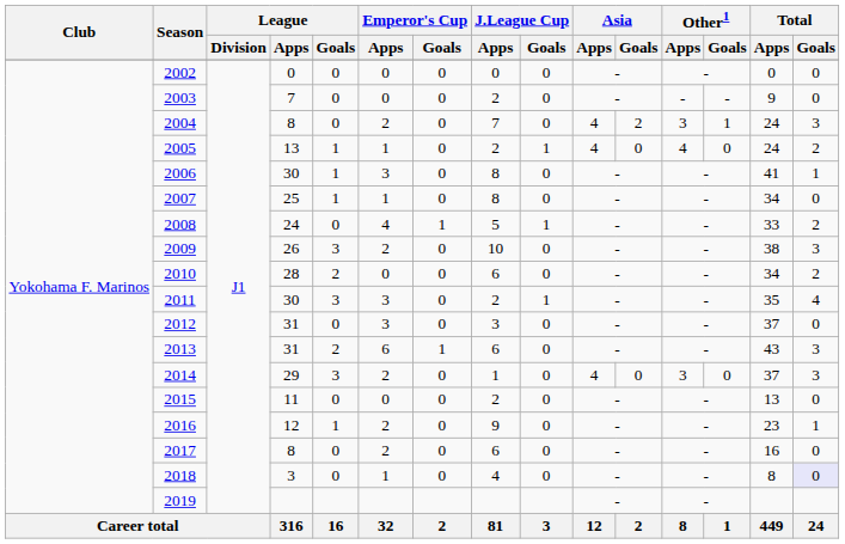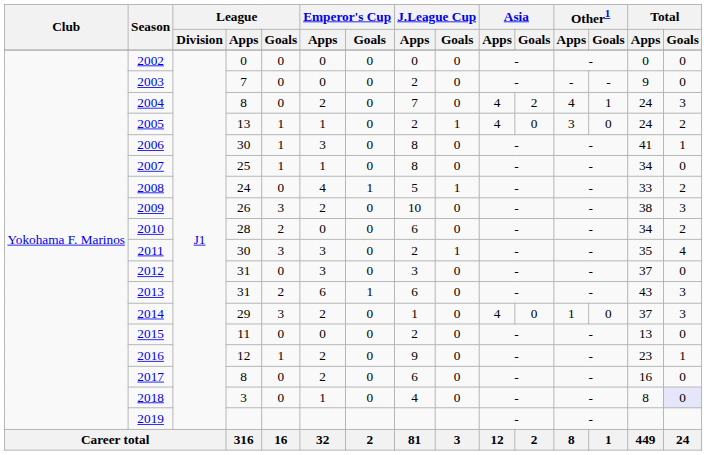2004 | Other1 / Apps: 3 -> 4
2005 | Other1 / Apps: 4 -> 3
2014 | Other1 / Apps: 3 -> 1
